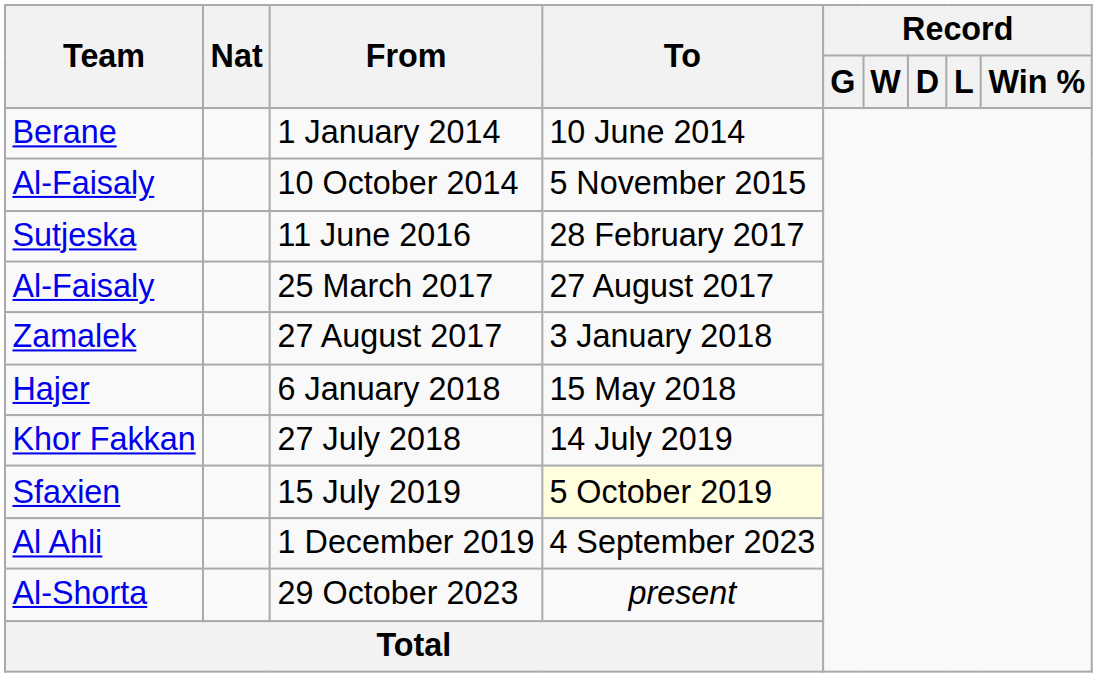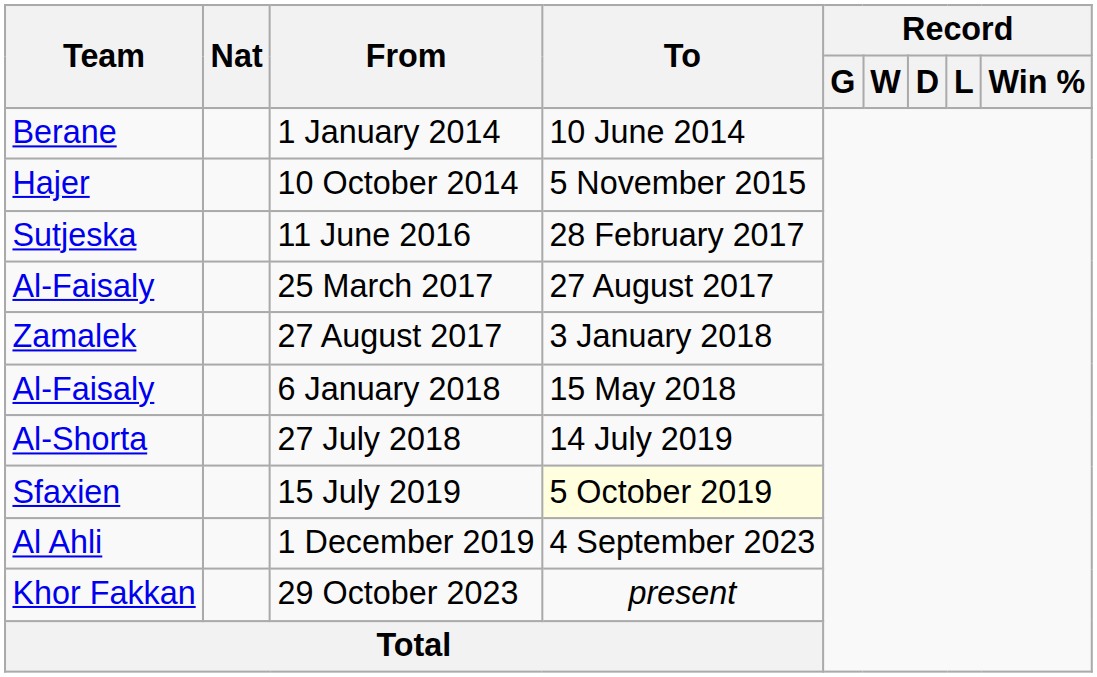10 October 2014 | Team: Al-Faisaly -> Hajer
6 January 2018 | Team: Hajer -> Al-Faisaly
27 July 2018 | Team: Khor Fakkan -> Al-Shorta
29 October 2023 | Team: Al-Shorta -> Khor Fakkan
